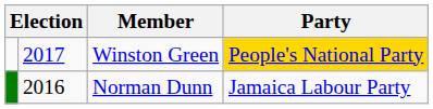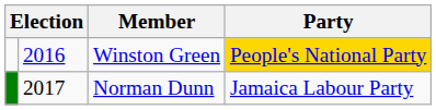Winston Green | column 2: 2017 -> 2016
Norman Dunn | column 2: 2016 -> 2017
